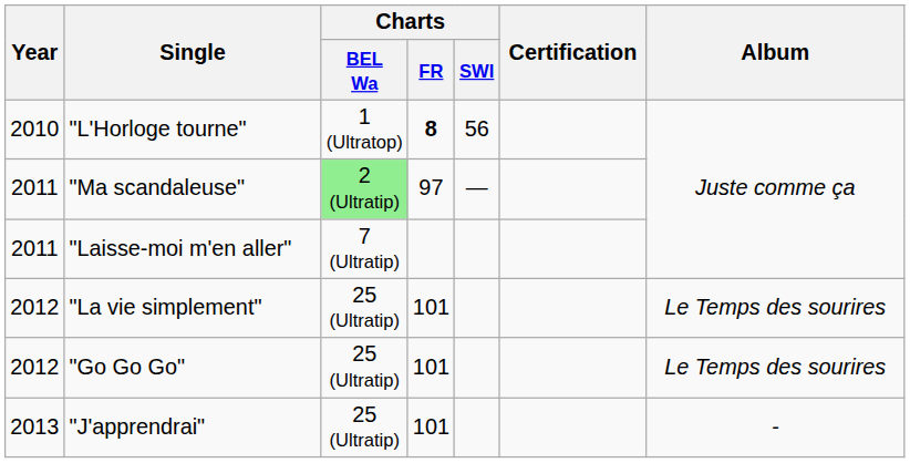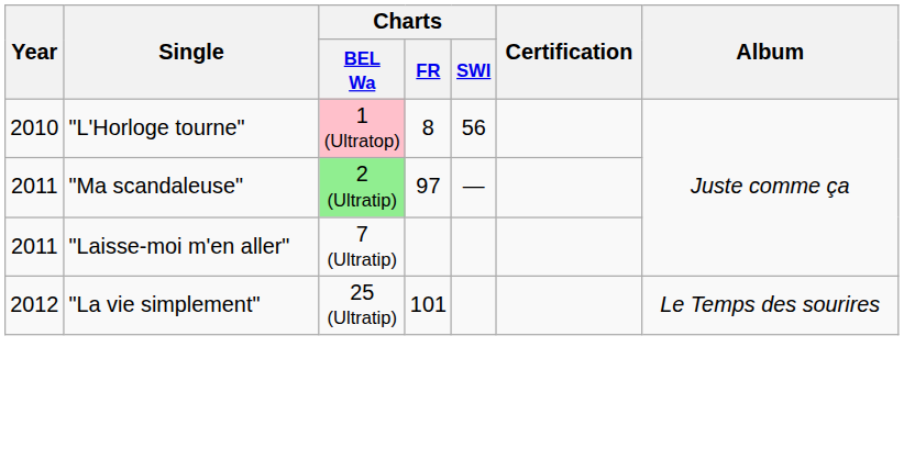"L'Horloge tourne" | Charts / BEL Wa: no background -> pink background
"L'Horloge tourne" | Charts / FR: bold -> normal
- row: 2012 | "Go Go Go" | 25 (Ultratip) | 101 | Le Temps des sourires
- row: 2013 | "J'apprendrai" | 25 (Ultratip) | 101 | -
